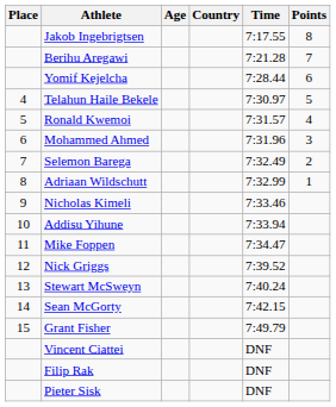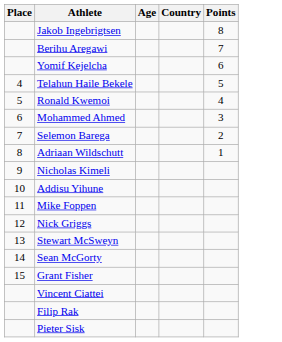- column: Time | 7:17.55 | 7:21.28 | 7:28.44 | 7:30.97 | 7:31.57 | 7:31.96 | 7:32.49 | 7:32.99 | 7:33.46 | 7:33.94 | 7:34.47 | 7:39.52 | 7:40.24 | 7:42.15 | 7:49.79 | DNF | DNF | DNF
